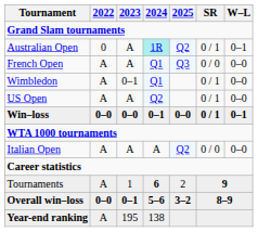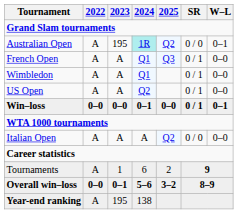Australian Open | 2022: 0 -> A
Australian Open | 2023: A -> 195
Australian Open | SR: 0 / 1 -> 0 / 0
French Open | SR: 0 / 0 -> 0 / 1
Wimbledon | 2023: 0–1 -> A
Tournaments | 2024: bold -> normal
